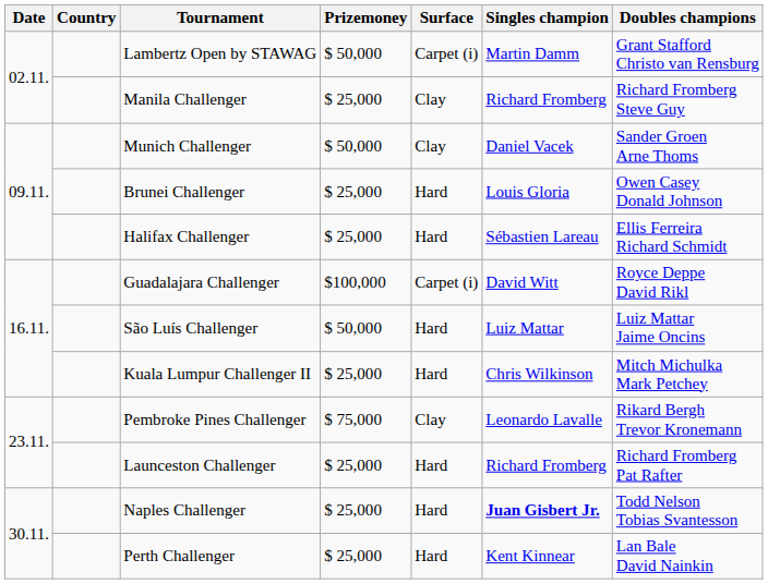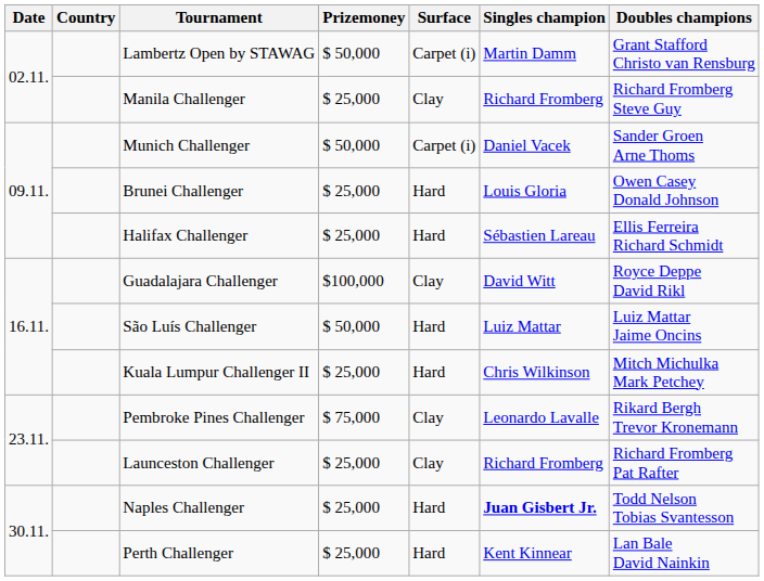Munich Challenger | Surface: Clay -> Carpet (i)
Guadalajara Challenger | Surface: Carpet (i) -> Clay
Launceston Challenger | Surface: Hard -> Clay
